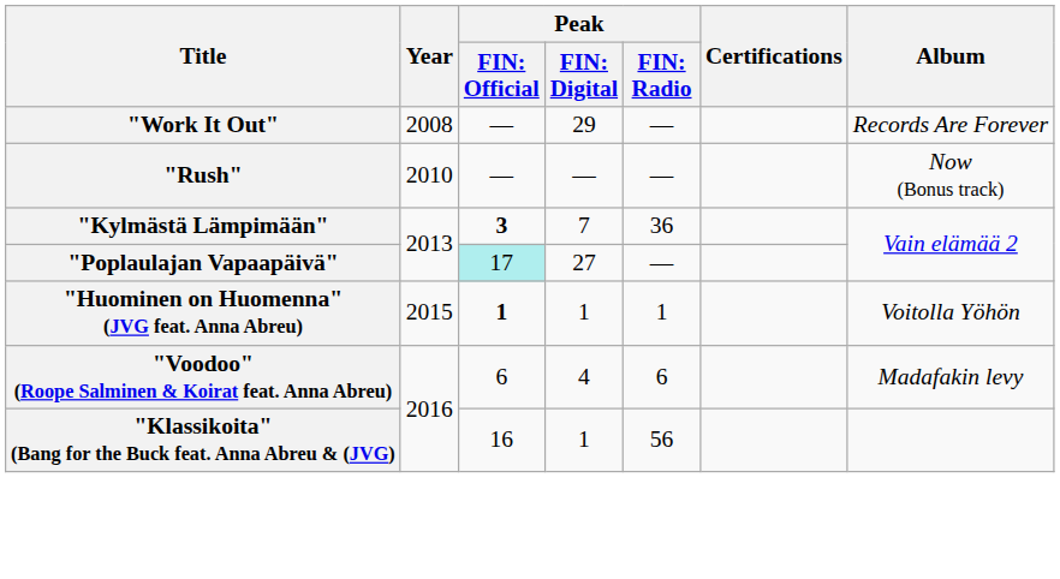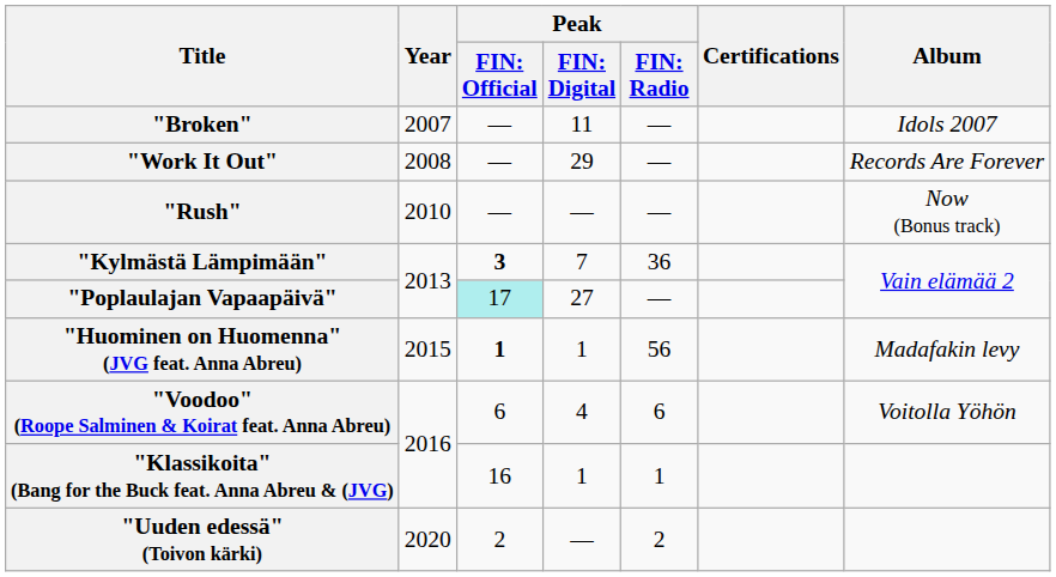+ row: "Broken" | 2007 | — | 11 | — | Idols 2007
"Huominen on Huomenna" (JVG feat. Anna Abreu) | column 5: 1 -> 56
"Huominen on Huomenna" (JVG feat. Anna Abreu) | Album: Voitolla Yöhön -> Madafakin levy
"Voodoo" (Roope Salminen & Koirat feat. Anna Abreu) | Album: Madafakin levy -> Voitolla Yöhön
"Klassikoita" (Bang for the Buck feat. Anna Abreu & (JVG) | column 5: 56 -> 1
+ row: "Uuden edessä" (Toivon kärki) | 2020 | 2 | — | 2
